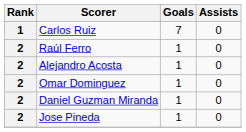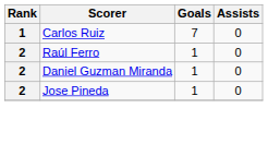- row: 2 | Alejandro Acosta | 1 | 0
- row: 2 | Omar Dominguez | 1 | 0
